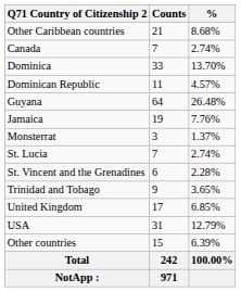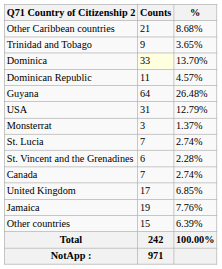rows swapped: Canada <-> Trinidad and Tobago
Dominica | Counts: no background -> lightyellow background
rows swapped: Jamaica <-> USA
